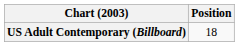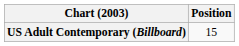US Adult Contemporary (Billboard) | Position: 18 -> 15
